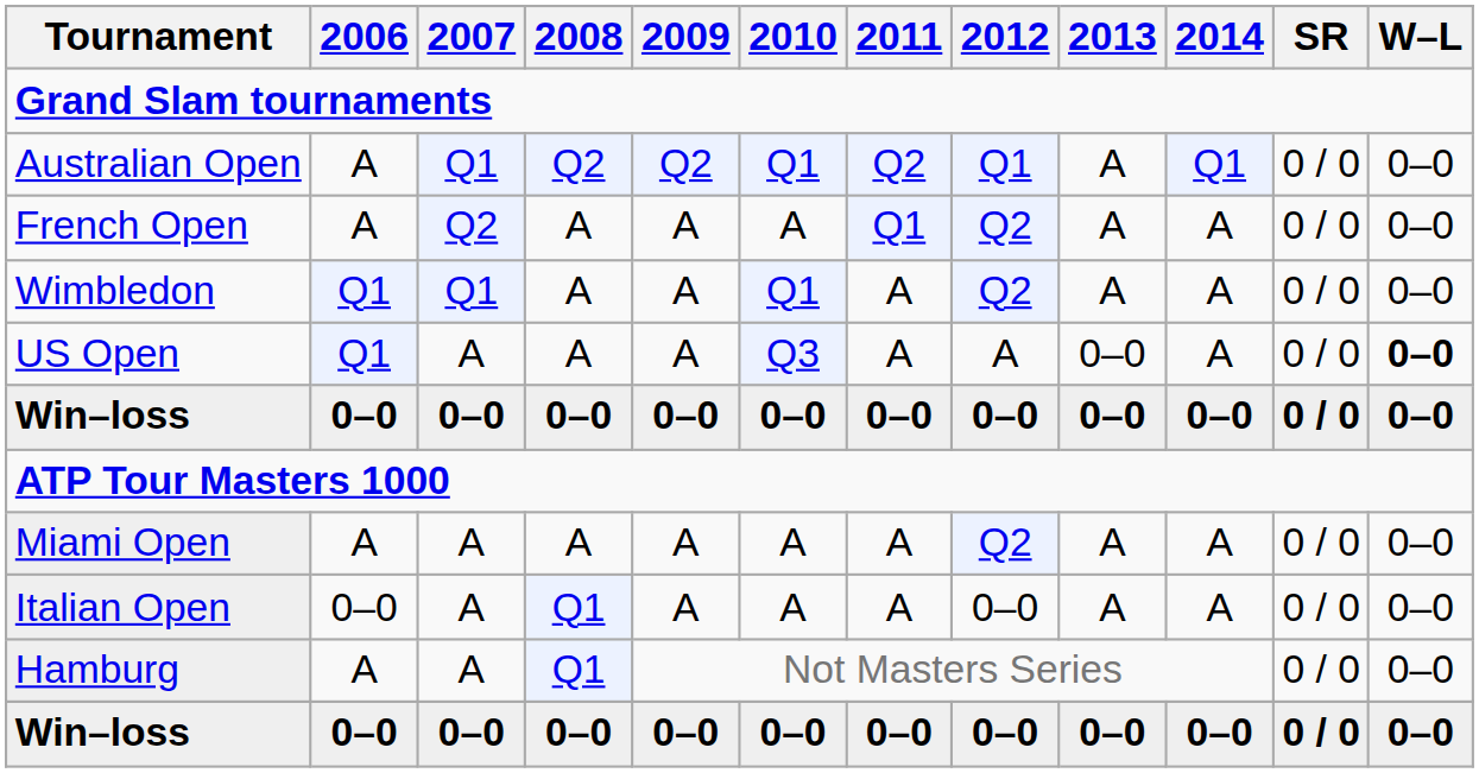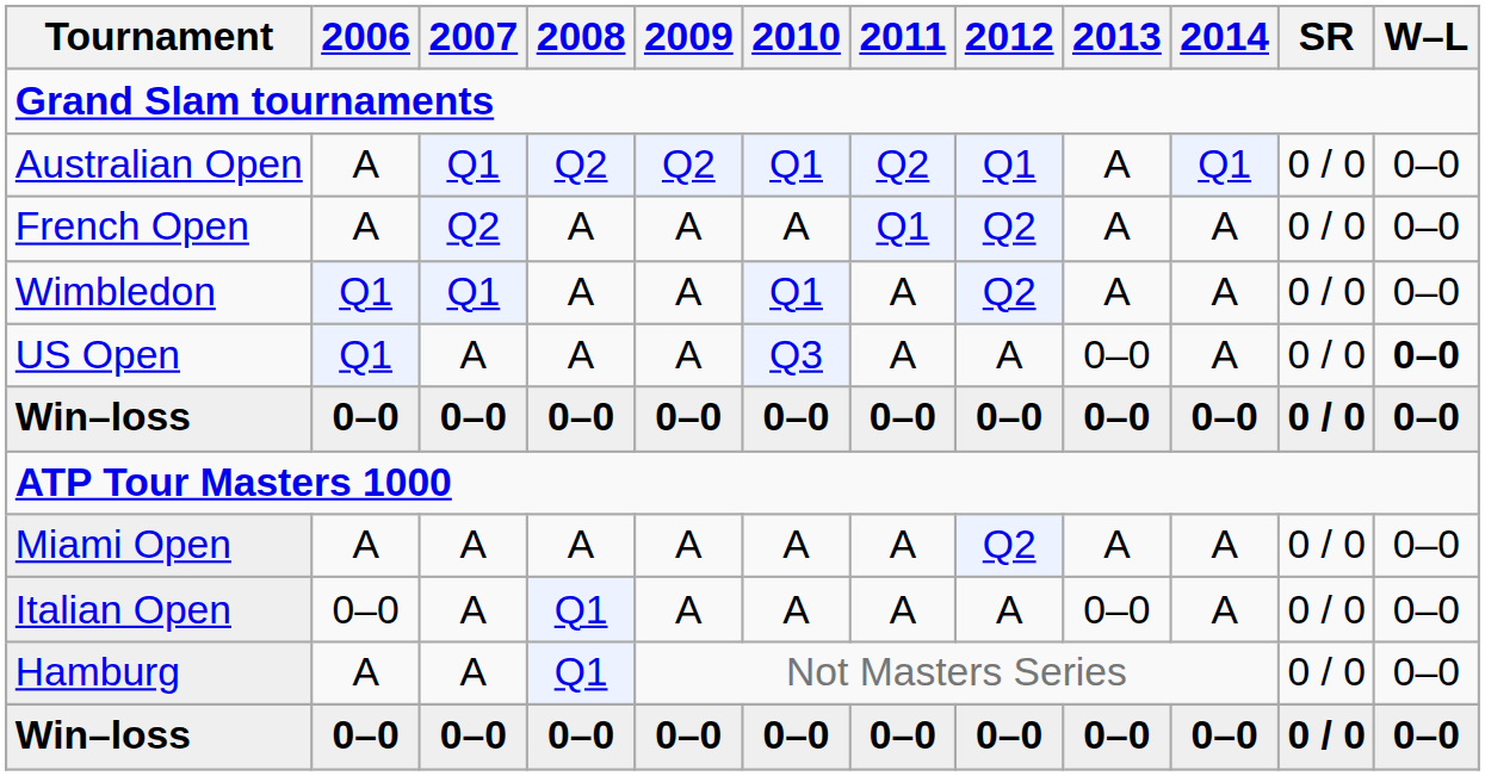Italian Open | 2012: 0–0 -> A
Italian Open | 2013: A -> 0–0
